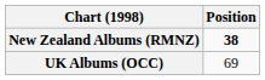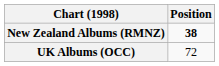UK Albums (OCC) | Position: 69 -> 72
